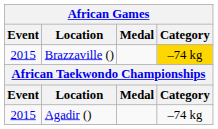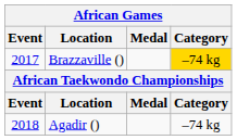Brazzaville () | Event: 2015 -> 2017
Agadir () | Event: 2015 -> 2018
